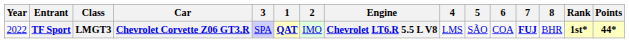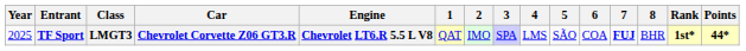columns swapped: Engine <-> 3
TF Sport | Year: 2022 -> 2025
TF Sport | 1: bold -> normal
